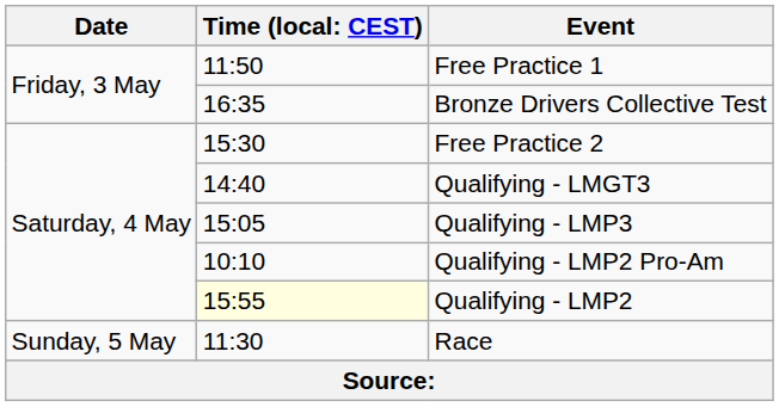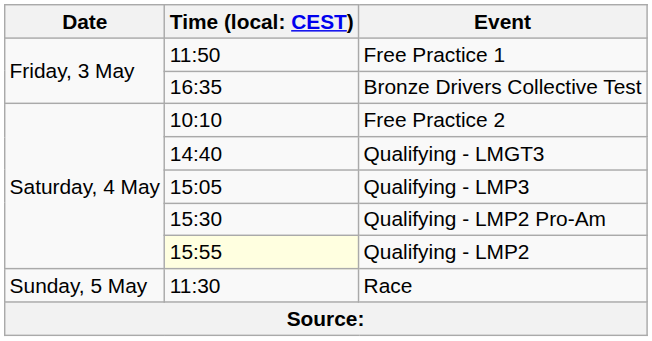Free Practice 2 | column 2: 15:30 -> 10:10
Qualifying - LMP2 Pro-Am | column 2: 10:10 -> 15:30
